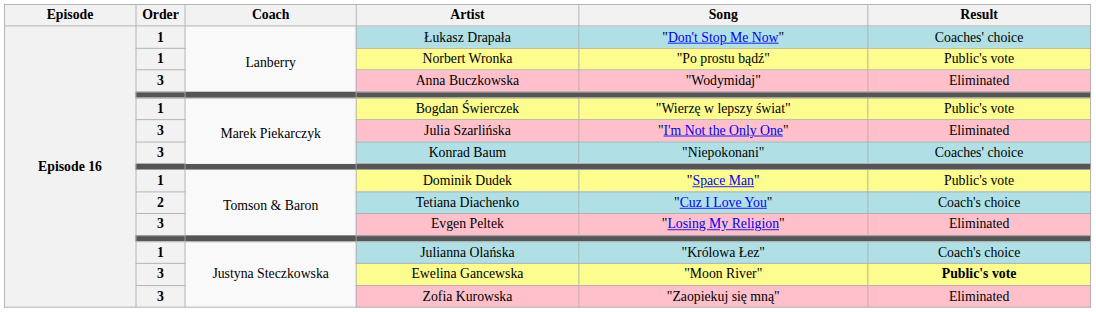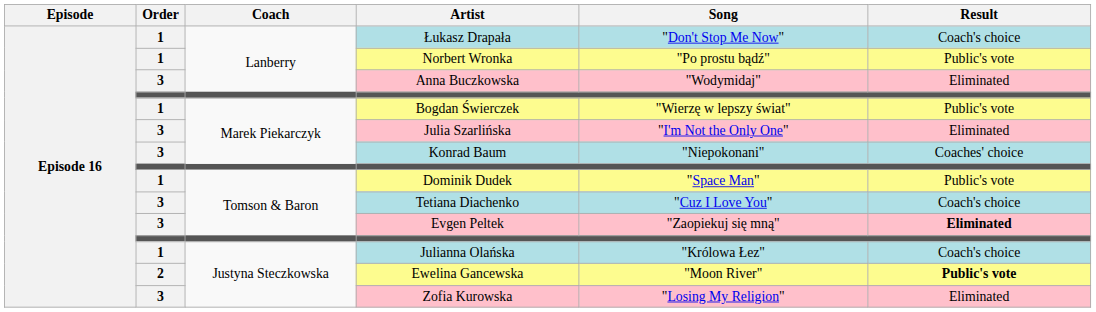Łukasz Drapała | Result: Coaches' choice -> Coach's choice
Tetiana Diachenko | Order: 2 -> 3
Evgen Peltek | Song: "Losing My Religion" -> "Zaopiekuj się mną"
Evgen Peltek | Result: normal -> bold
Ewelina Gancewska | Order: 3 -> 2
Zofia Kurowska | Song: "Zaopiekuj się mną" -> "Losing My Religion"
